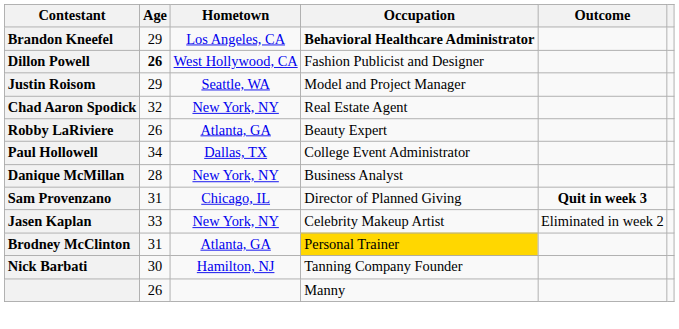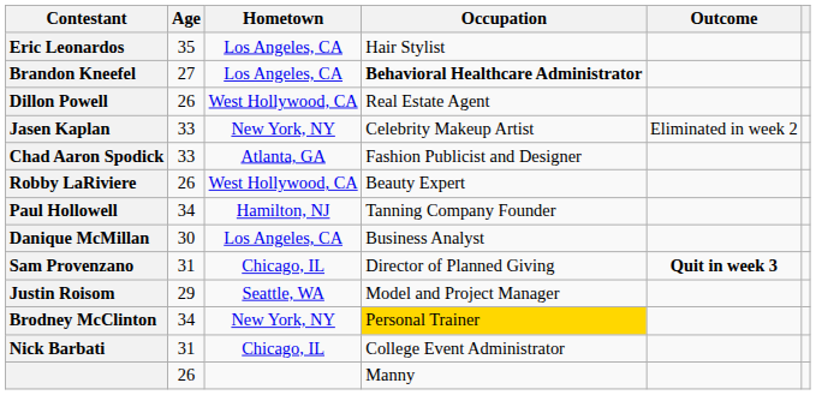+ row: Eric Leonardos | 35 | Los Angeles, CA | Hair Stylist
Brandon Kneefel | Age: 29 -> 27
Dillon Powell | Age: bold -> normal
Dillon Powell | Occupation: Fashion Publicist and Designer -> Real Estate Agent
rows swapped: Justin Roisom <-> Jasen Kaplan
Chad Aaron Spodick | Age: 32 -> 33
Chad Aaron Spodick | Hometown: New York, NY -> Atlanta, GA
Chad Aaron Spodick | Occupation: Real Estate Agent -> Fashion Publicist and Designer
Robby LaRiviere | Hometown: Atlanta, GA -> West Hollywood, CA
Paul Hollowell | Hometown: Dallas, TX -> Hamilton, NJ
Paul Hollowell | Occupation: College Event Administrator -> Tanning Company Founder
Danique McMillan | Age: 28 -> 30
Danique McMillan | Hometown: New York, NY -> Los Angeles, CA
Brodney McClinton | Age: 31 -> 34
Brodney McClinton | Hometown: Atlanta, GA -> New York, NY
Nick Barbati | Age: 30 -> 31
Nick Barbati | Hometown: Hamilton, NJ -> Chicago, IL
Nick Barbati | Occupation: Tanning Company Founder -> College Event Administrator
